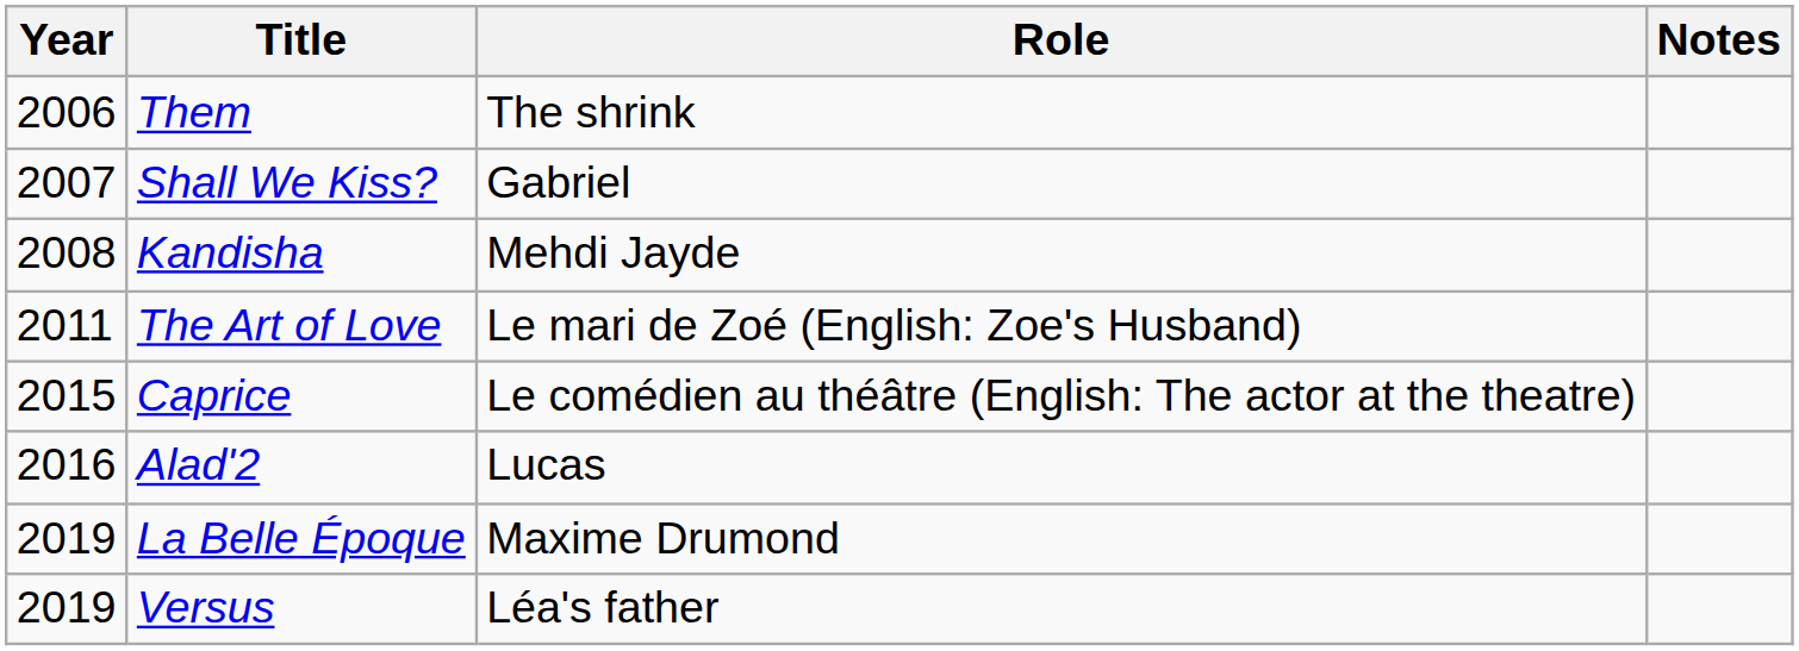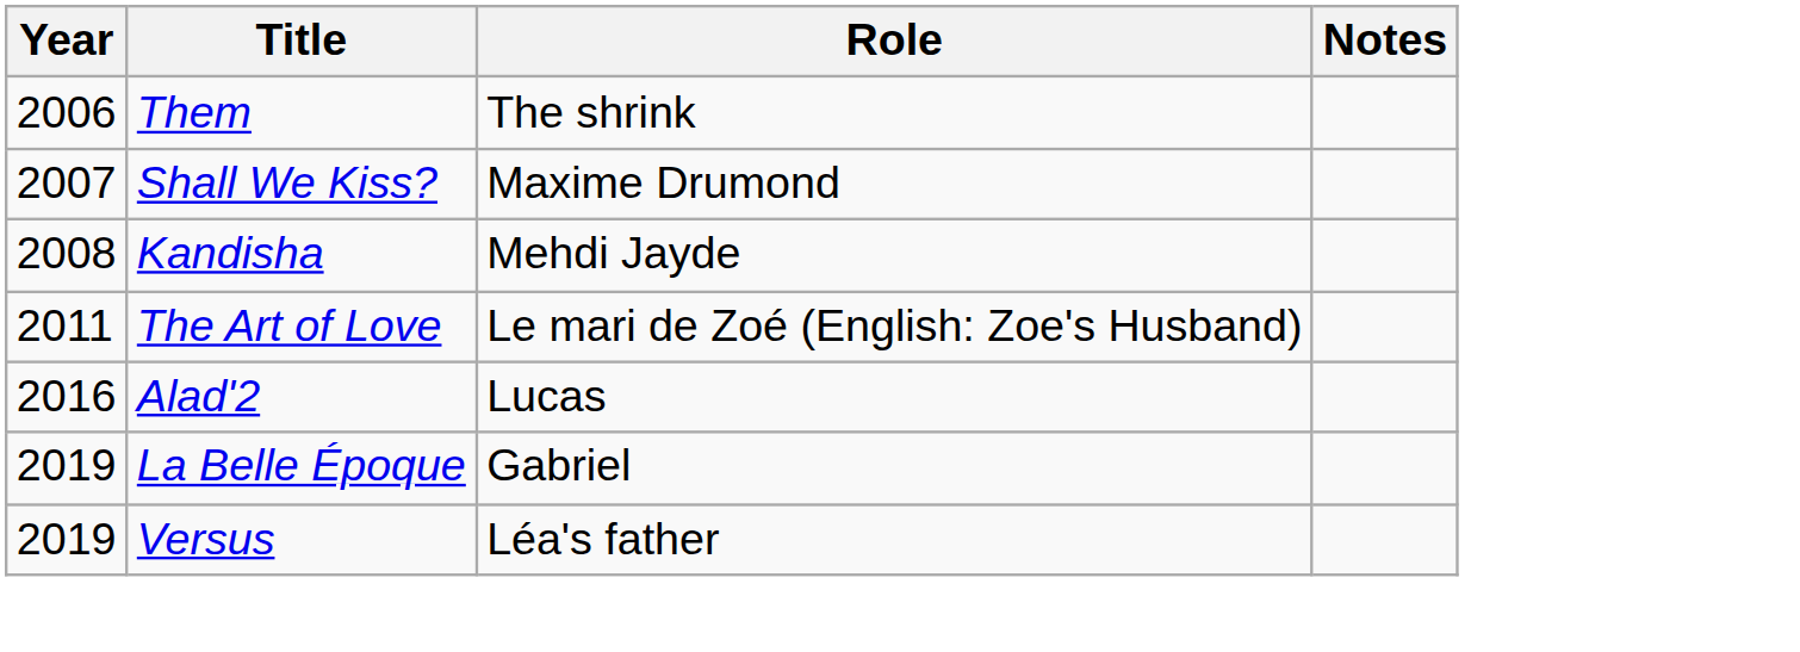Shall We Kiss? | Role: Gabriel -> Maxime Drumond
- row: 2015 | Caprice | Le comédien au théâtre (English: The actor at the theatre)
La Belle Époque | Role: Maxime Drumond -> Gabriel
